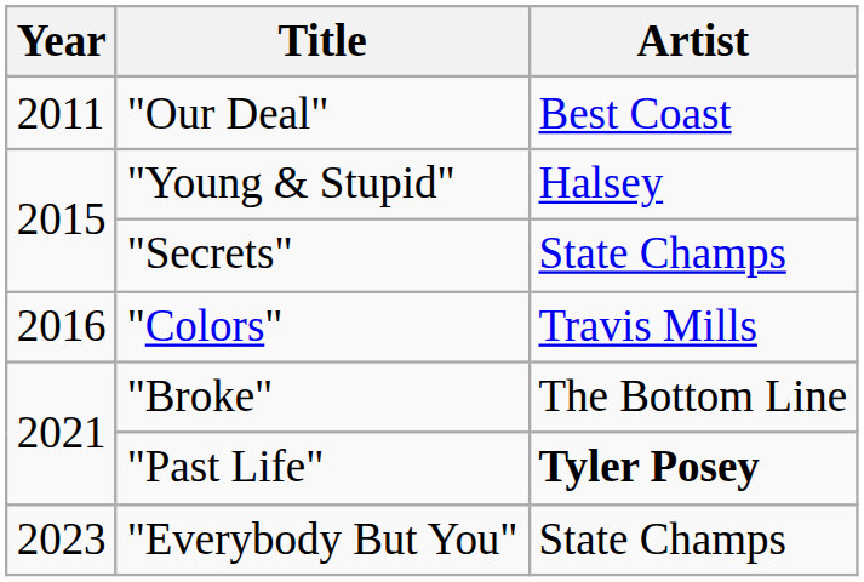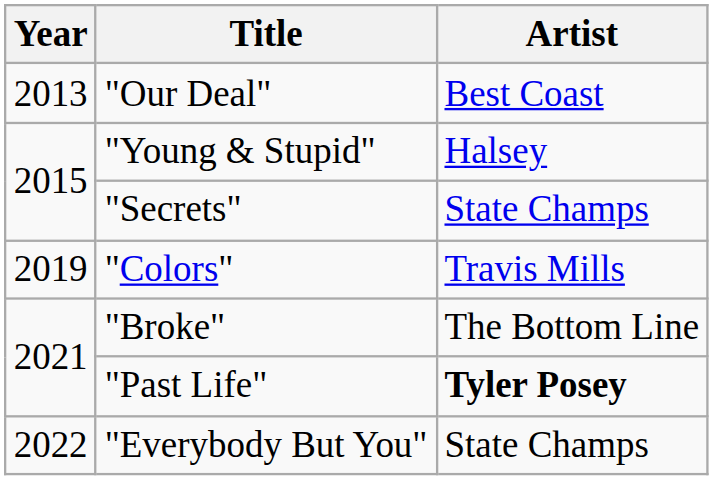"Our Deal" | Year: 2011 -> 2013
"Colors" | Year: 2016 -> 2019
"Everybody But You" | Year: 2023 -> 2022
